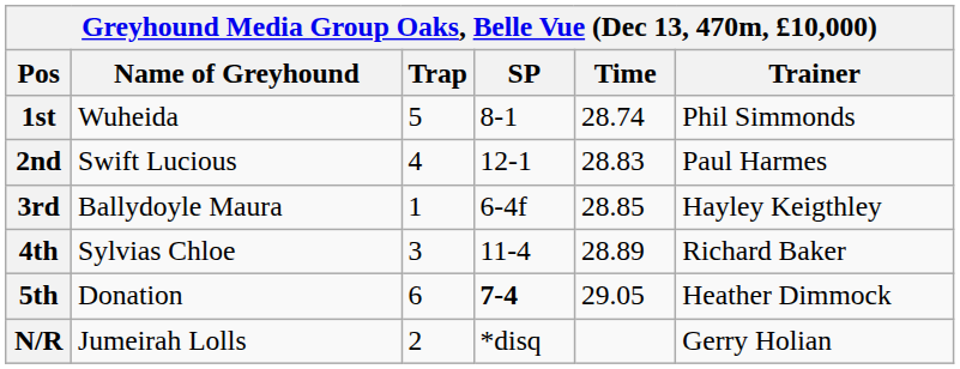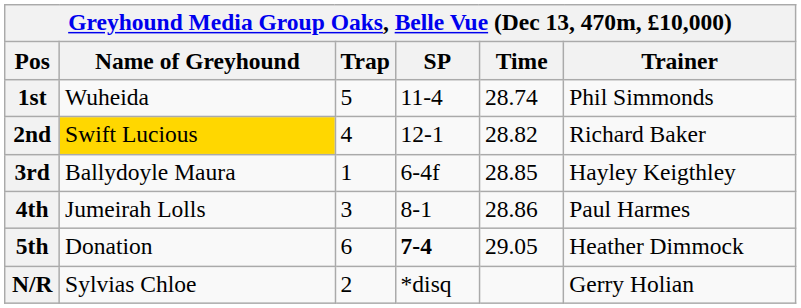1st | SP: 8-1 -> 11-4
2nd | Name of Greyhound: no background -> gold background
2nd | Time: 28.83 -> 28.82
2nd | Trainer: Paul Harmes -> Richard Baker
4th | Name of Greyhound: Sylvias Chloe -> Jumeirah Lolls
4th | SP: 11-4 -> 8-1
4th | Time: 28.89 -> 28.86
4th | Trainer: Richard Baker -> Paul Harmes
N/R | Name of Greyhound: Jumeirah Lolls -> Sylvias Chloe
